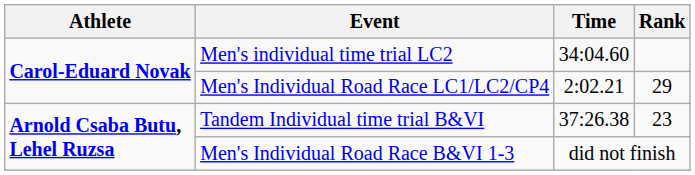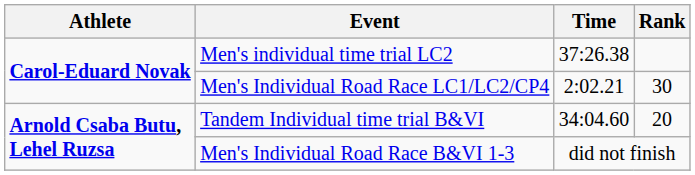Men's individual time trial LC2 | Time: 34:04.60 -> 37:26.38
Men's Individual Road Race LC1/LC2/CP4 | Rank: 29 -> 30
Tandem Individual time trial B&VI | Time: 37:26.38 -> 34:04.60
Tandem Individual time trial B&VI | Rank: 23 -> 20
